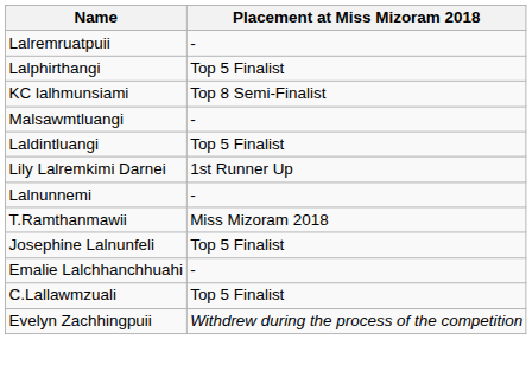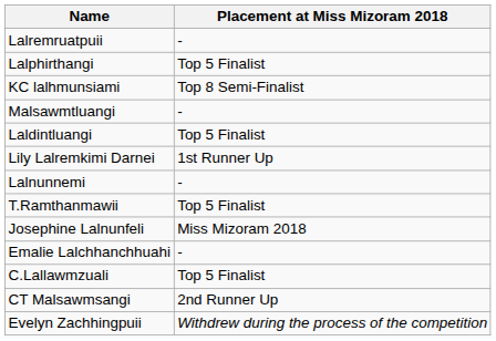T.Ramthanmawii | Placement at Miss Mizoram 2018: Miss Mizoram 2018 -> Top 5 Finalist
Josephine Lalnunfeli | Placement at Miss Mizoram 2018: Top 5 Finalist -> Miss Mizoram 2018
+ row: CT Malsawmsangi | 2nd Runner Up
